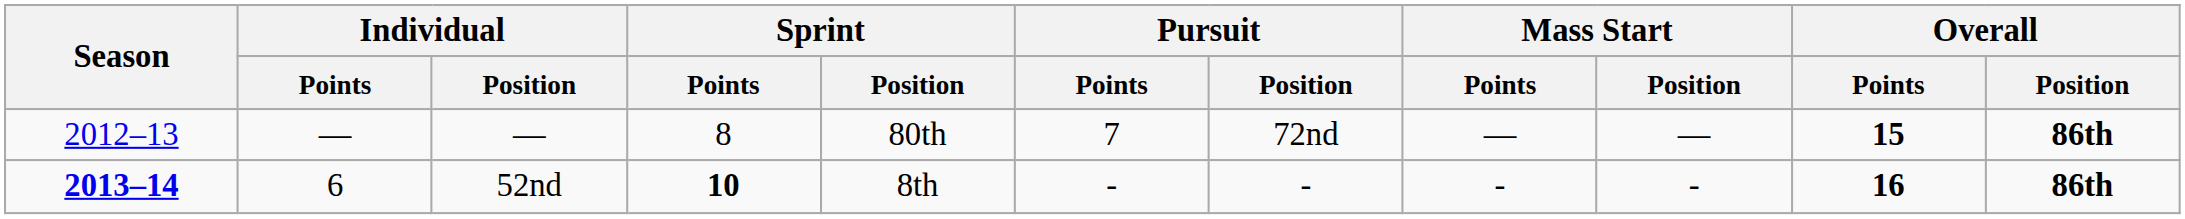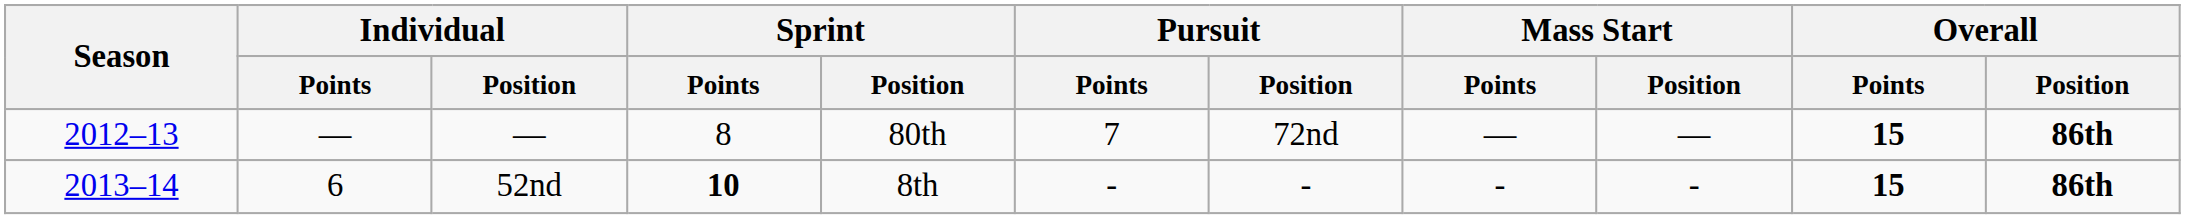52nd | Season: bold -> normal
52nd | Overall / Points: 16 -> 15
